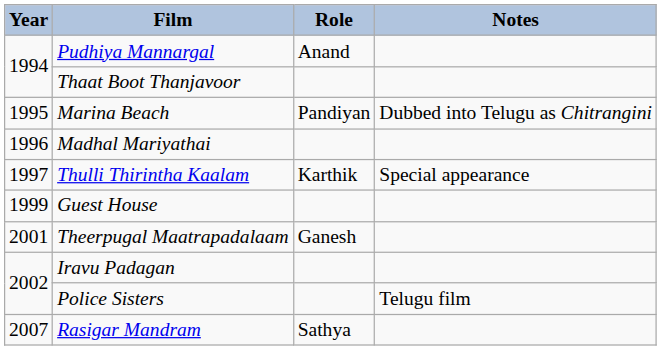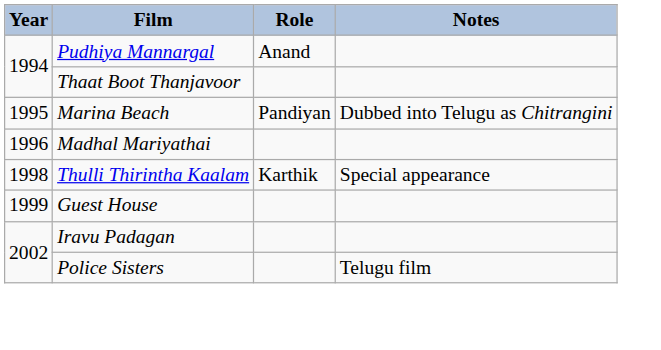Thulli Thirintha Kaalam | Year: 1997 -> 1998
- row: 2001 | Theerpugal Maatrapadalaam | Ganesh
- row: 2007 | Rasigar Mandram | Sathya
